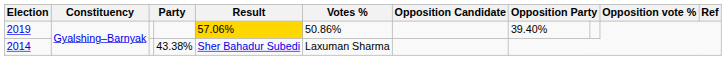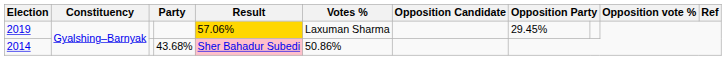2019 | Votes %: 50.86% -> Laxuman Sharma
2019 | column 8: 39.40% -> 29.45%
2014 | column 4: 43.38% -> 43.68%
2014 | Result: no background -> pink background
2014 | Votes %: Laxuman Sharma -> 50.86%
